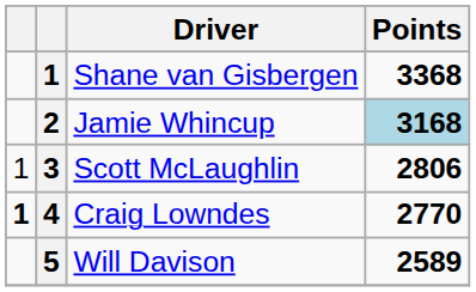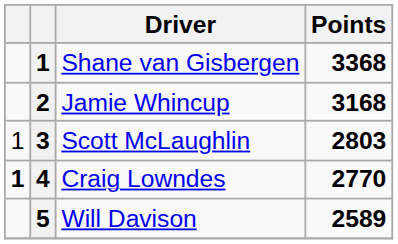Jamie Whincup | Points: lightblue background -> no background
Scott McLaughlin | Points: 2806 -> 2803
